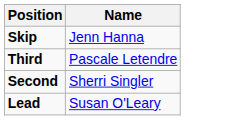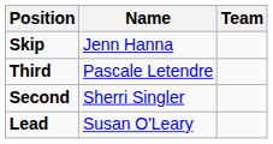+ column: Team
